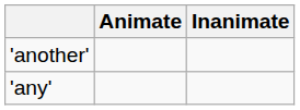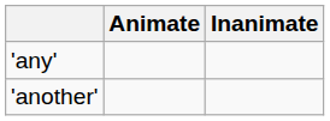rows swapped: 'any' <-> 'another'
